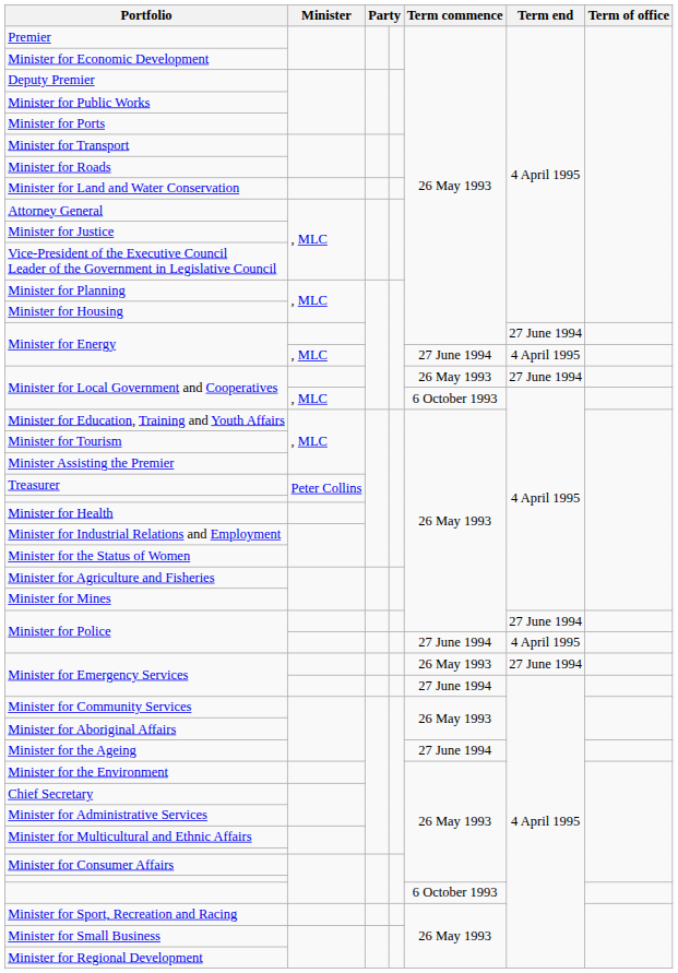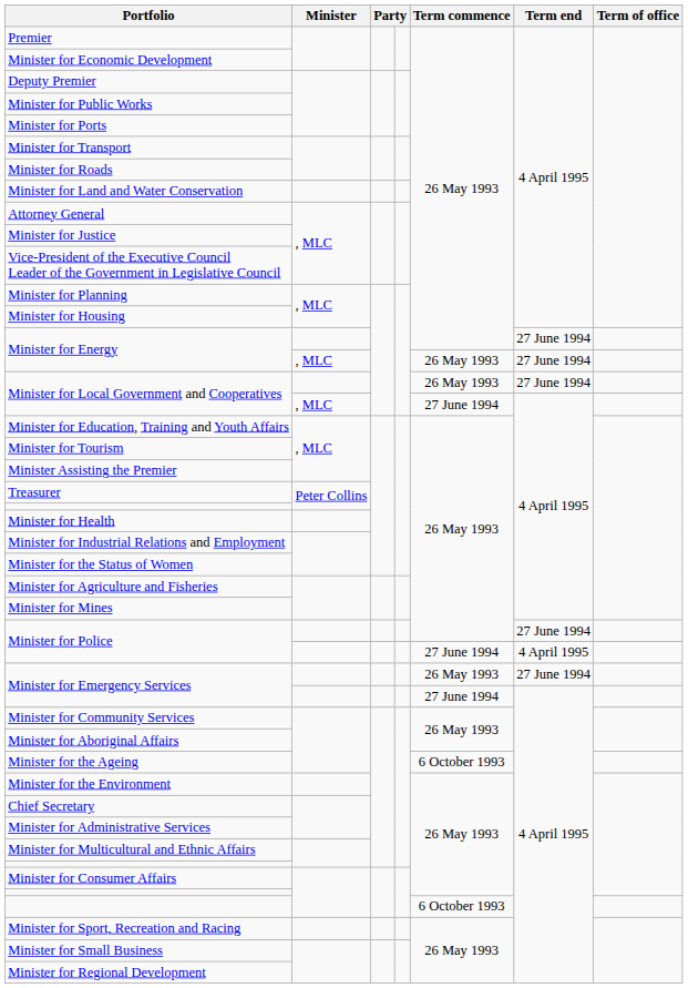Minister for Energy / , MLC | Term commence: 27 June 1994 -> 26 May 1993
Minister for Energy / , MLC | Term end: 4 April 1995 -> 27 June 1994
Minister for Local Government and Cooperatives / , MLC | Term commence: 6 October 1993 -> 27 June 1994
Minister for the Ageing | Term commence: 27 June 1994 -> 6 October 1993
